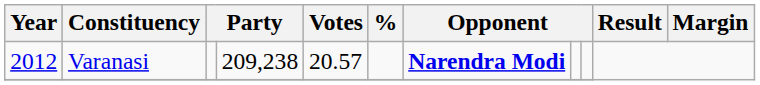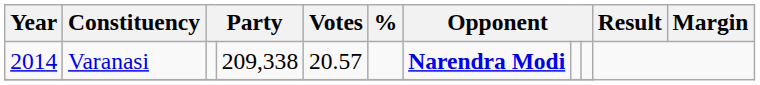Varanasi | Year: 2012 -> 2014
Varanasi | column 4: 209,238 -> 209,338
